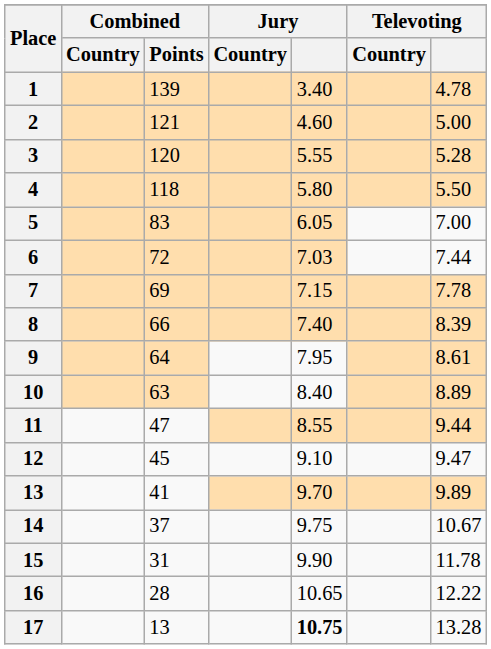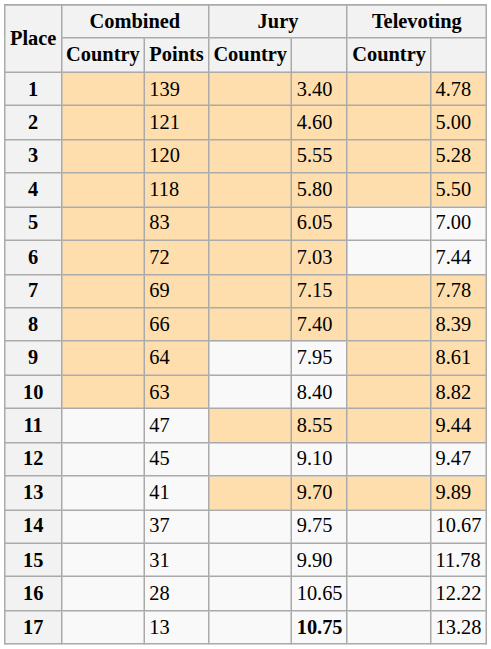10 | Televoting: 8.89 -> 8.82
